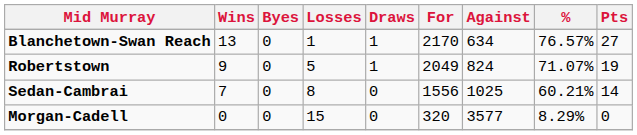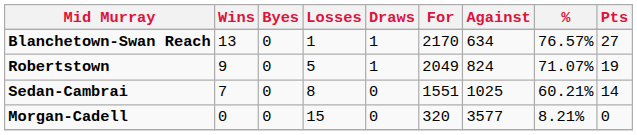Sedan-Cambrai | For: 1556 -> 1551
Morgan-Cadell | %: 8.29% -> 8.21%
